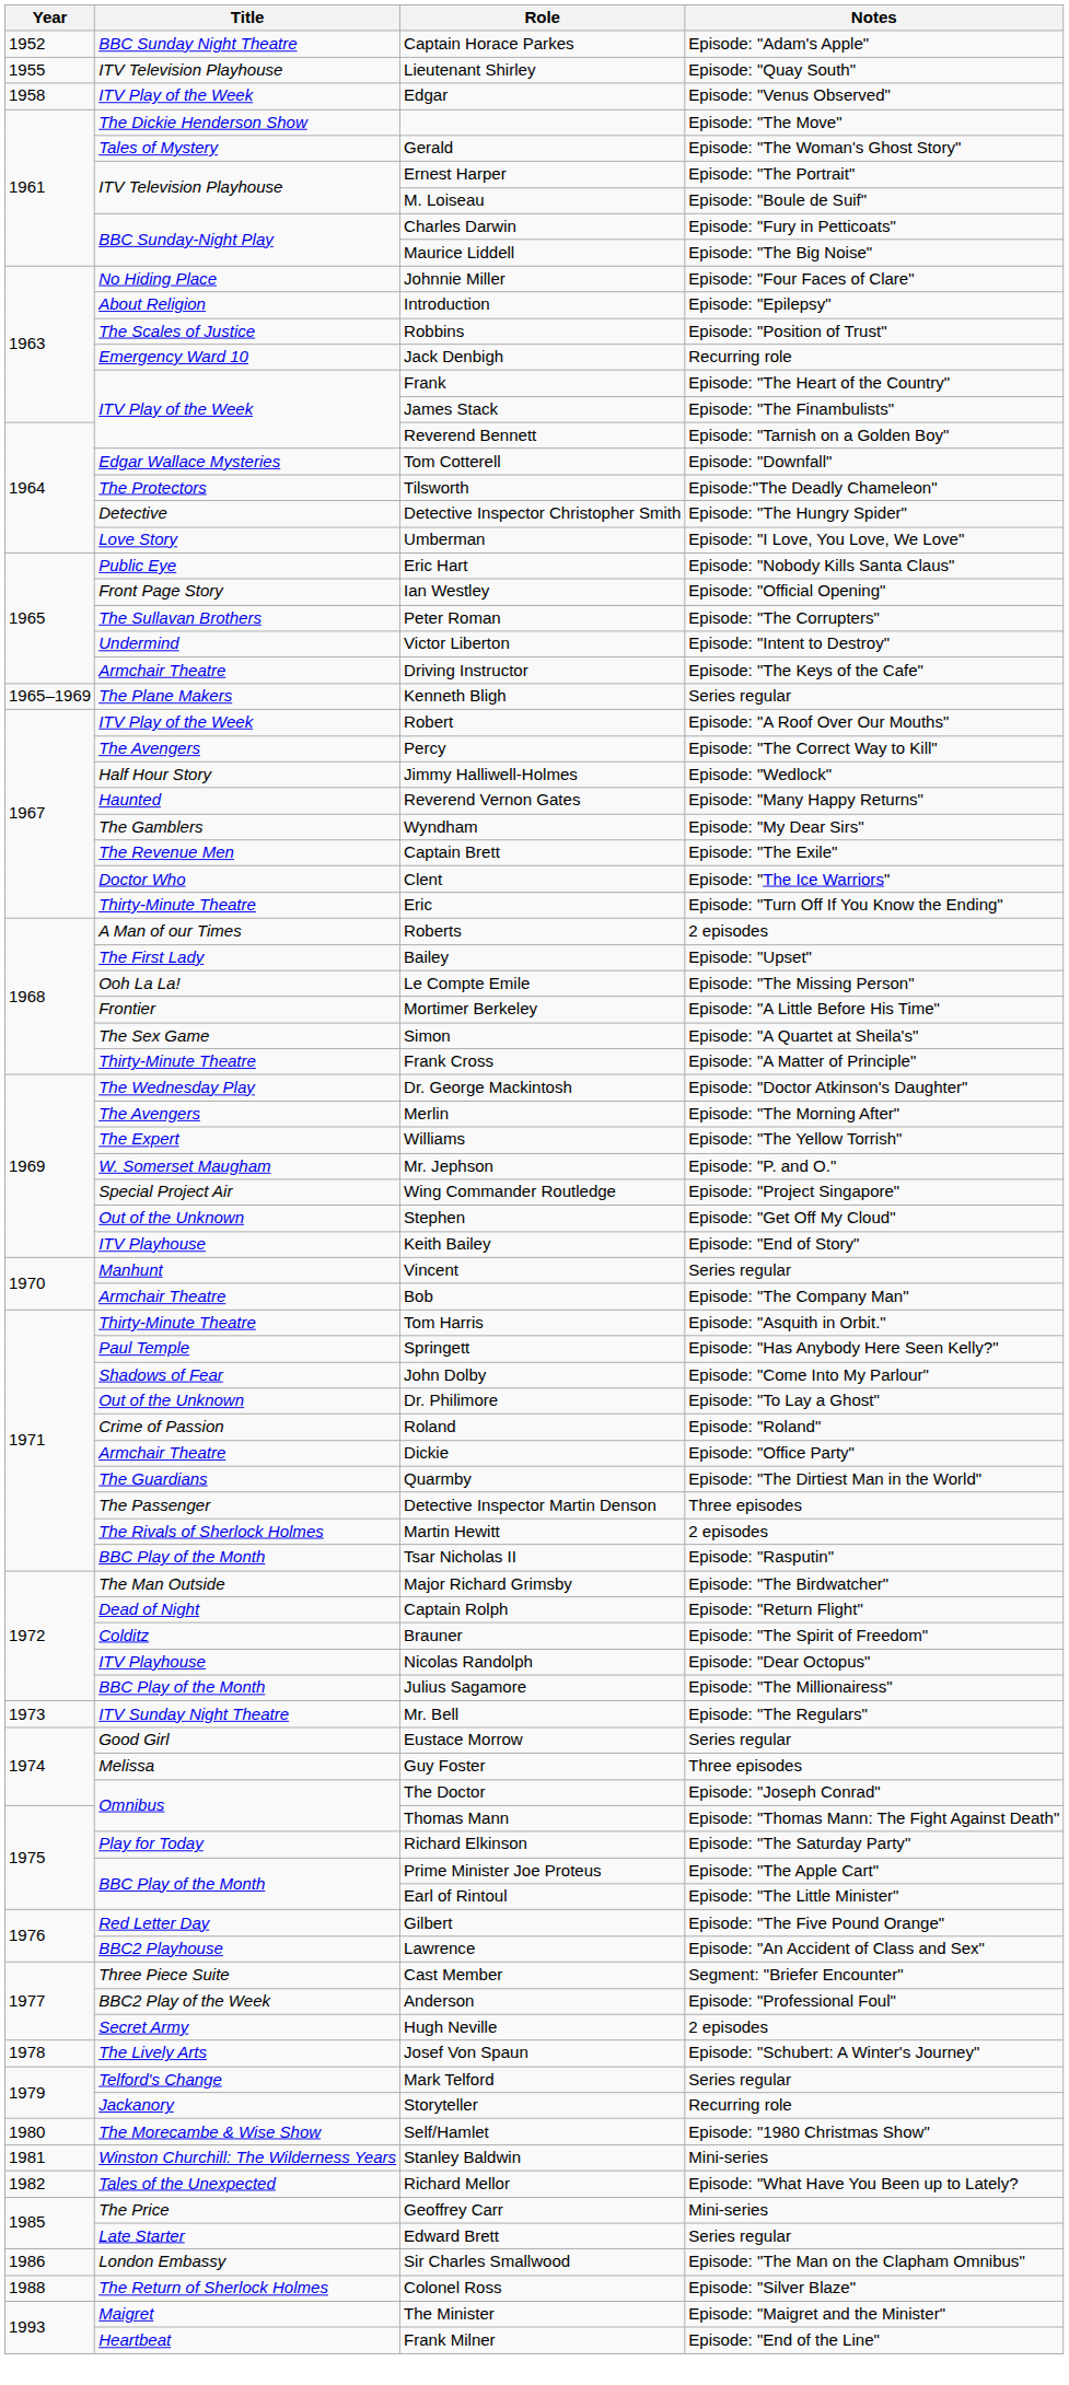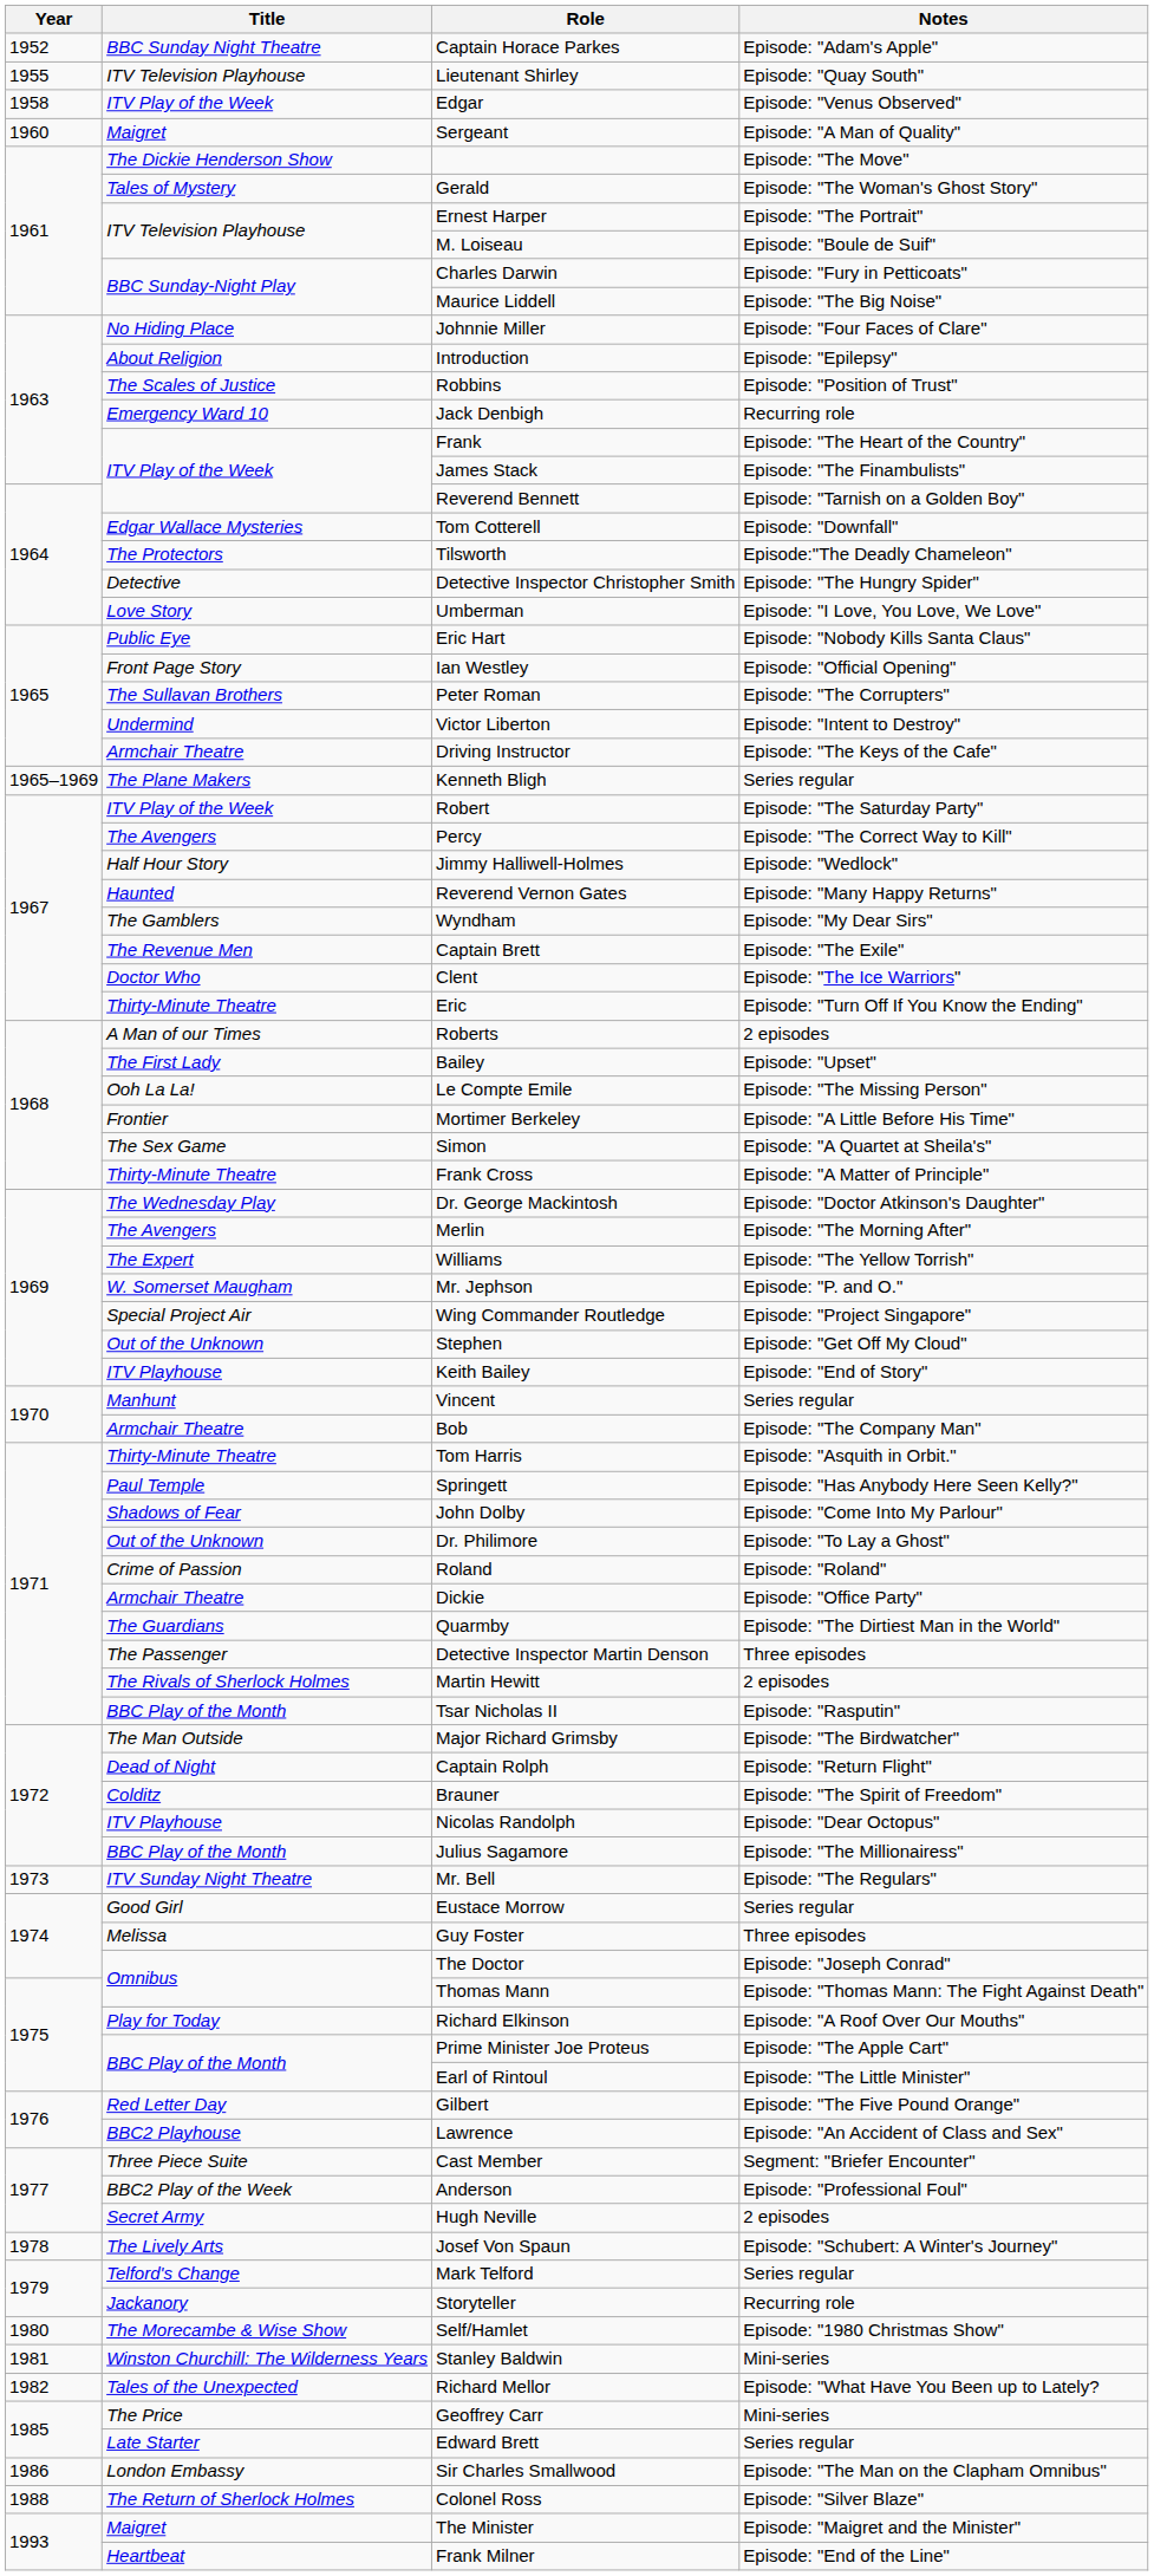+ row: 1960 | Maigret | Sergeant | Episode: "A Man of Quality"
Robert | Notes: Episode: "A Roof Over Our Mouths" -> Episode: "The Saturday Party"
Richard Elkinson | Notes: Episode: "The Saturday Party" -> Episode: "A Roof Over Our Mouths"
